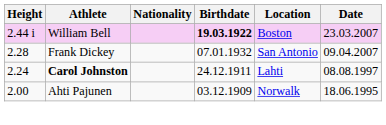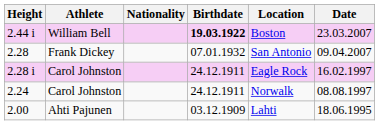+ row: 2.28 i | Carol Johnston | 24.12.1911 | Eagle Rock | 16.02.1997
2.24 | Athlete: bold -> normal
2.24 | Location: Lahti -> Norwalk
2.00 | Location: Norwalk -> Lahti
